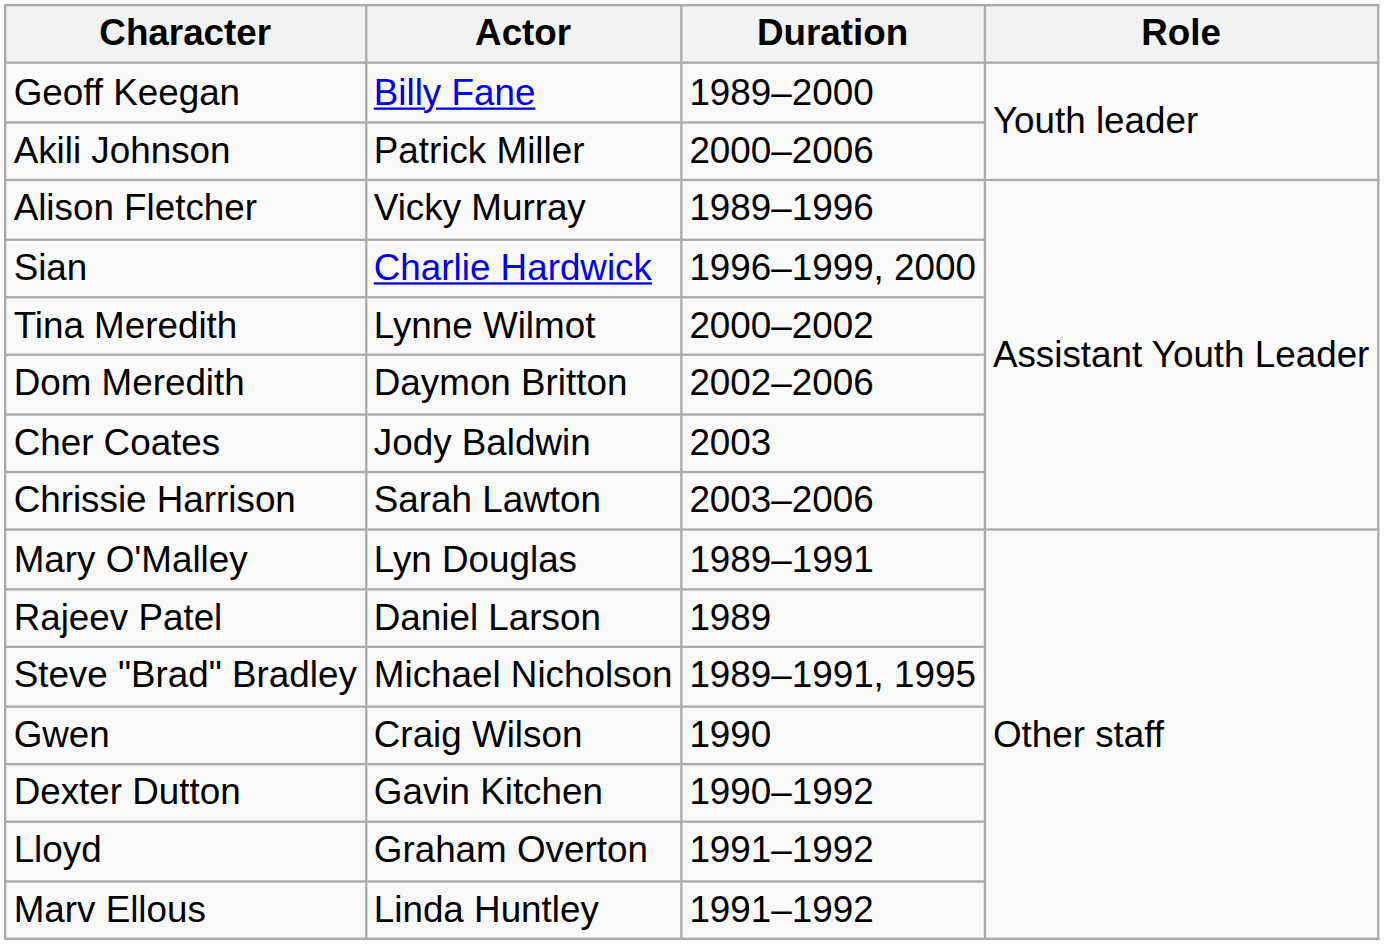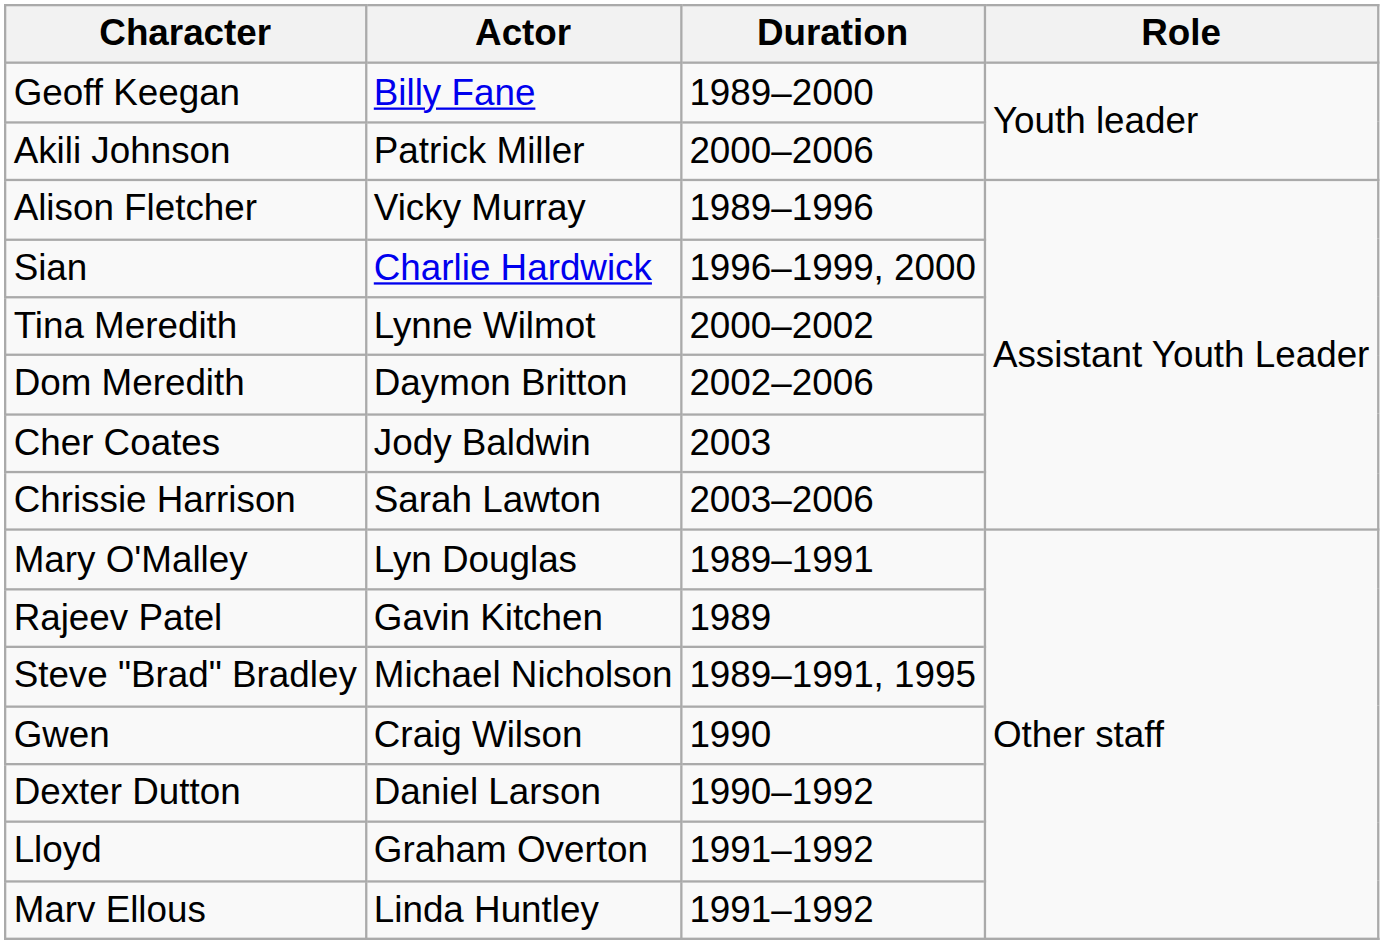Rajeev Patel | Actor: Daniel Larson -> Gavin Kitchen
Dexter Dutton | Actor: Gavin Kitchen -> Daniel Larson
